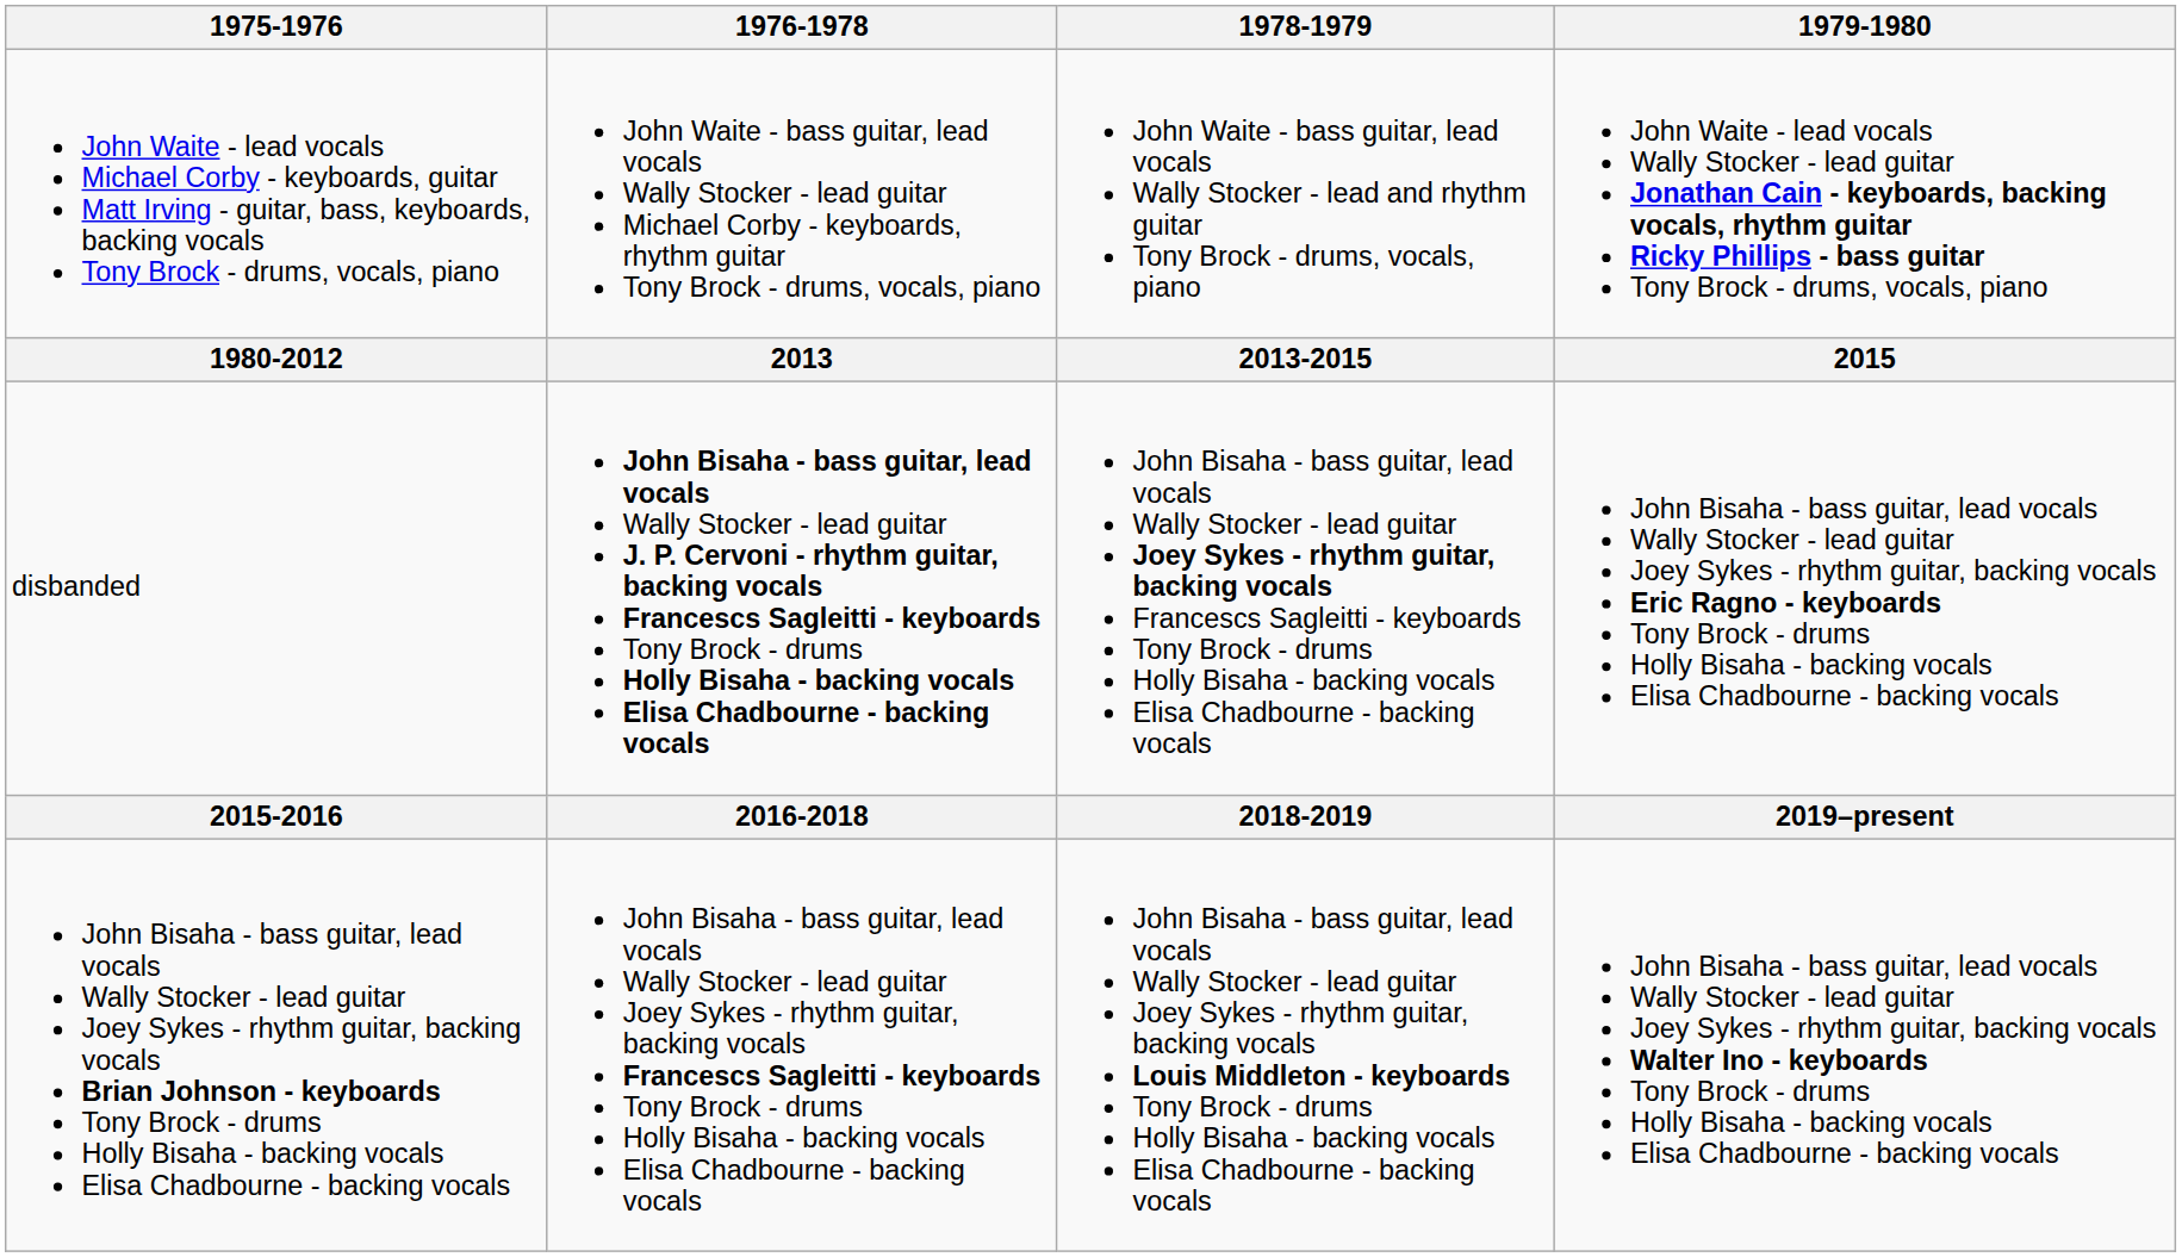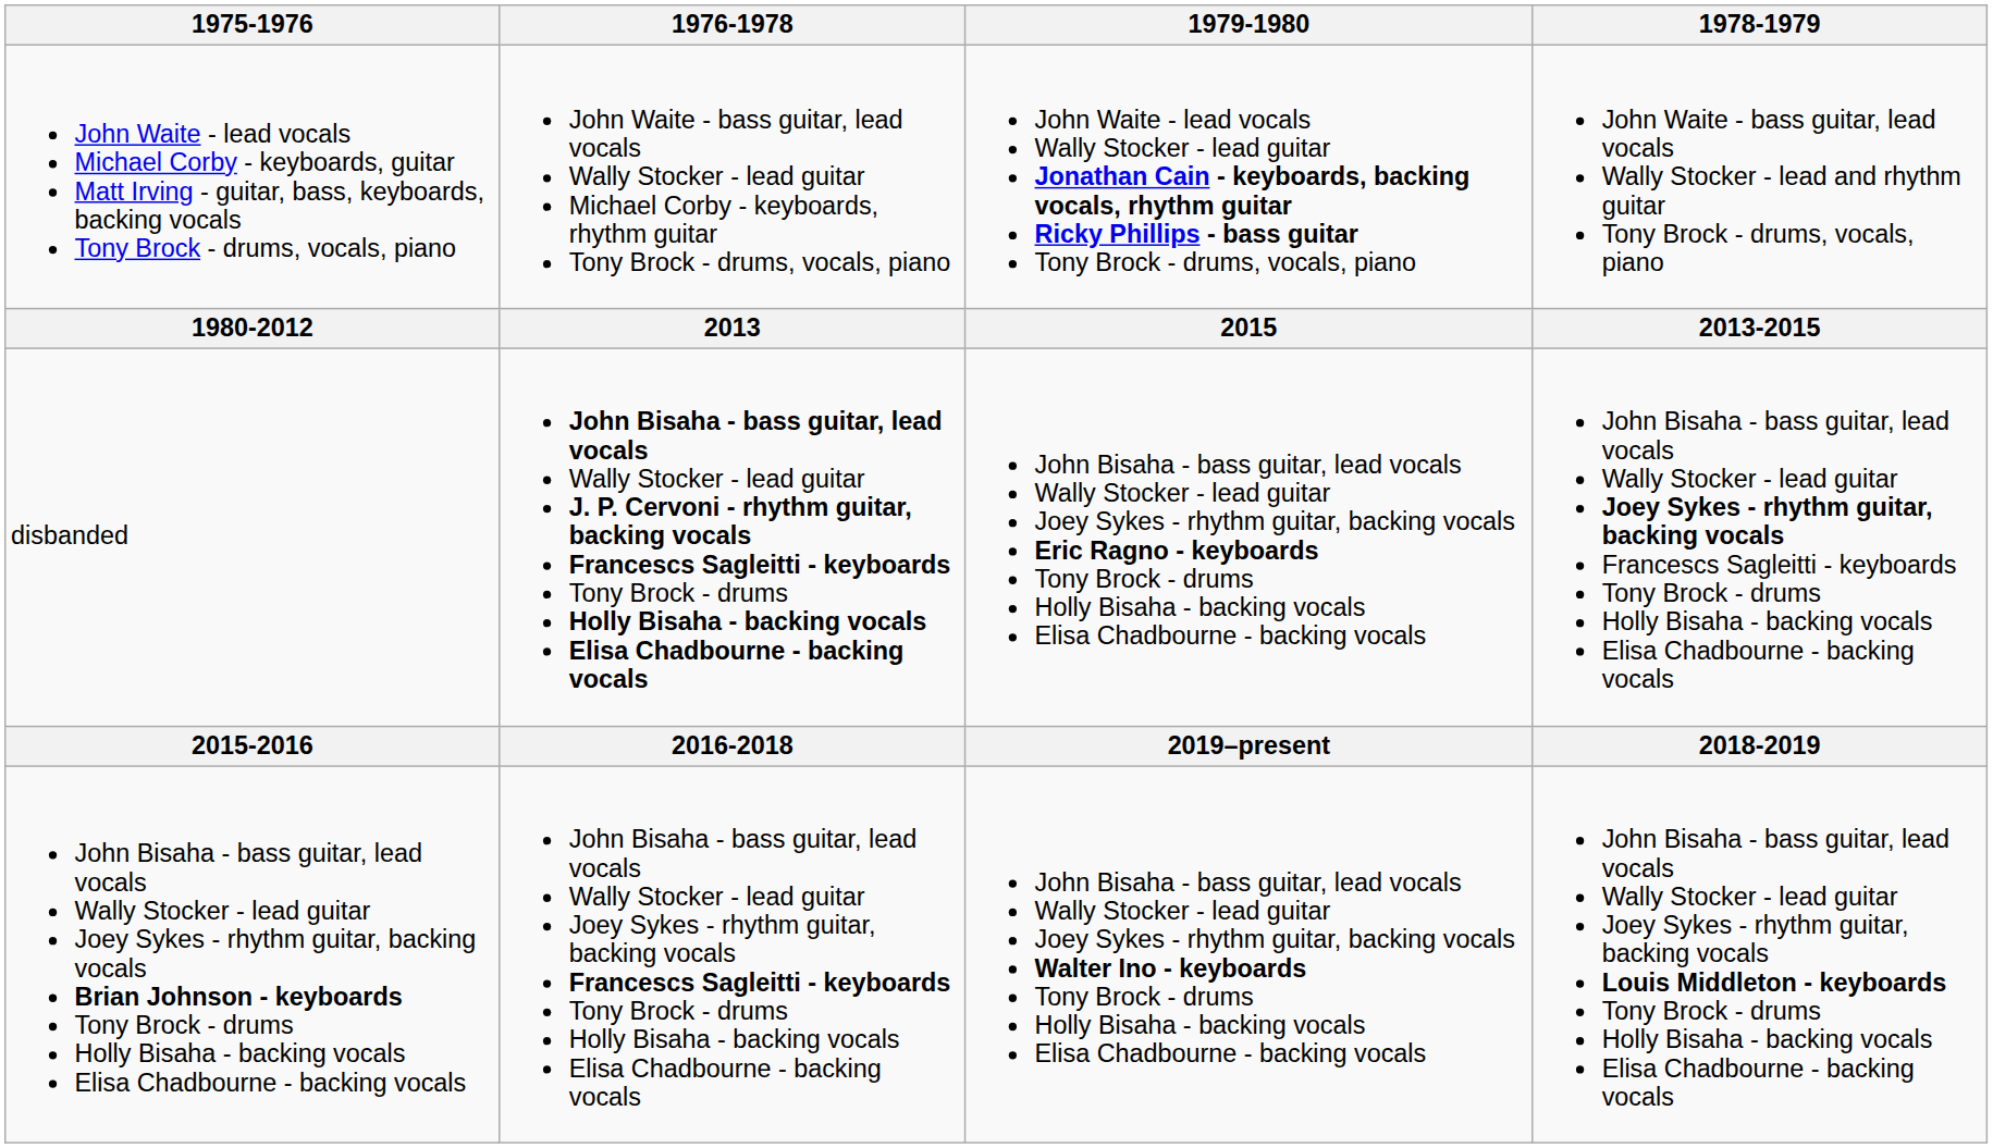columns swapped: 1978-1979 <-> 1979-1980
